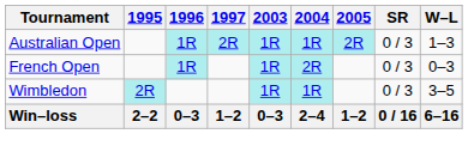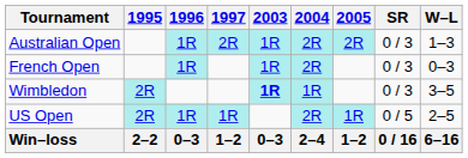Australian Open | 2004: 1R -> 2R
Wimbledon | 2003: normal -> bold
+ row: US Open | 2R | 1R | 1R | 2R | 1R | 0 / 5 | 2–5
